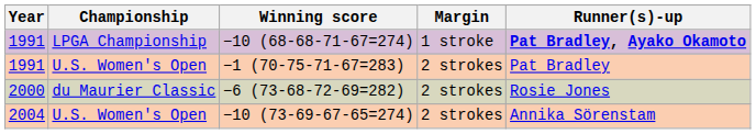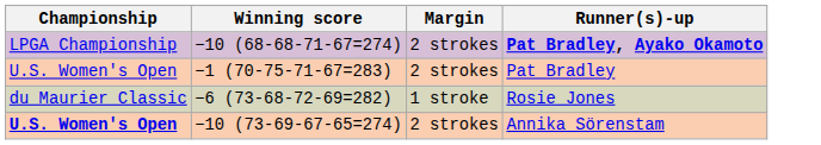- column: Year | 1991 | 1991 | 2000 | 2004
−10 (68-68-71-67=274) | Margin: 1 stroke -> 2 strokes
−6 (73-68-72-69=282) | Margin: 2 strokes -> 1 stroke
−10 (73-69-67-65=274) | Championship: normal -> bold
